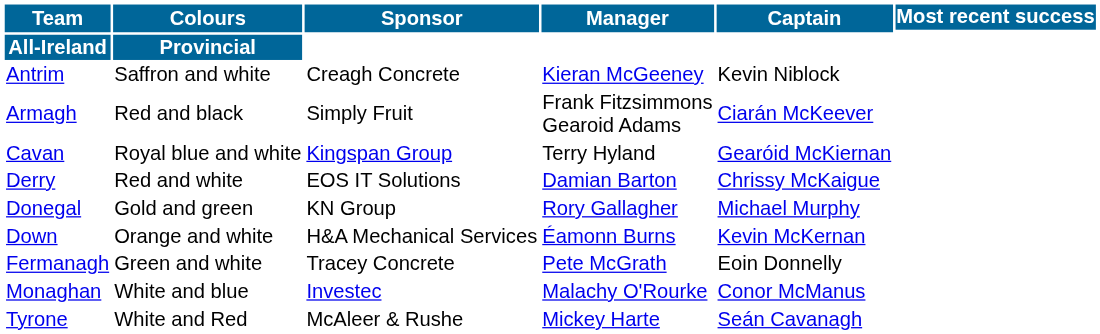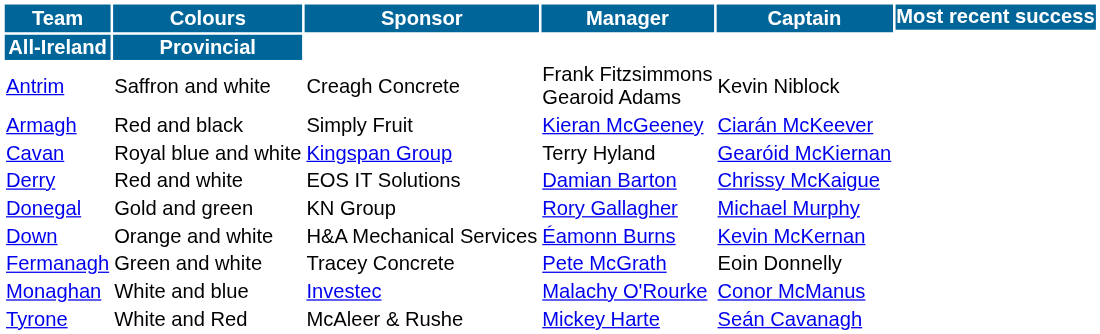Antrim | Manager: Kieran McGeeney -> Frank Fitzsimmons Gearoid Adams
Armagh | Manager: Frank Fitzsimmons Gearoid Adams -> Kieran McGeeney
